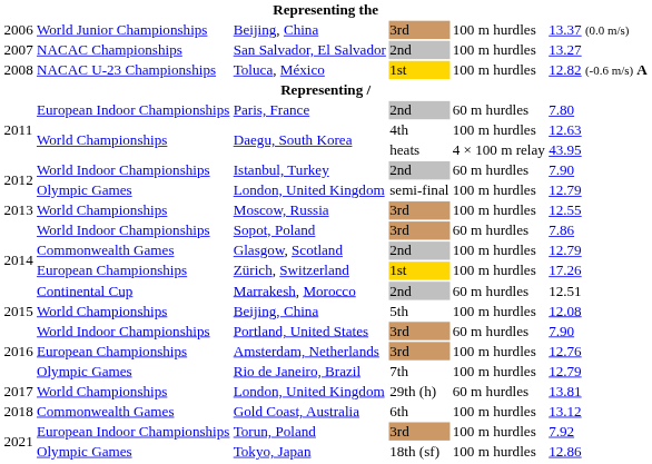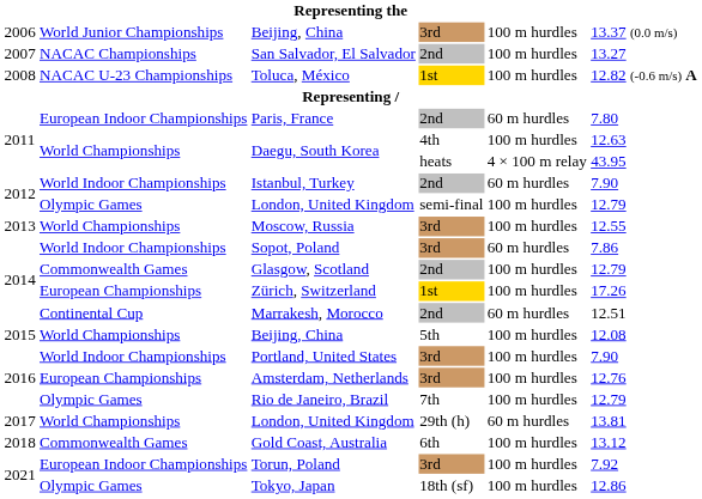Portland, United States | column 5: 60 m hurdles -> 100 m hurdles
